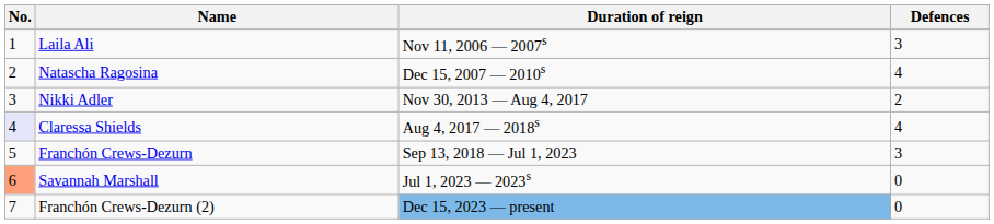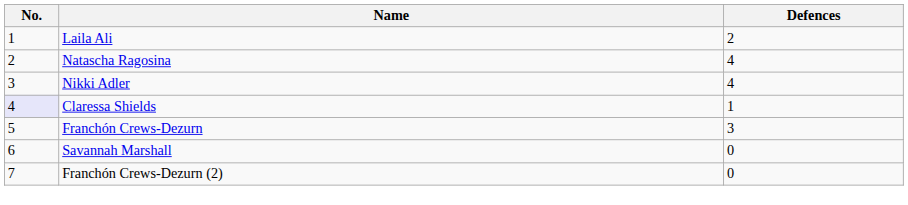- column: Duration of reign | Nov 11, 2006 — 2007s | Dec 15, 2007 — 2010s | Nov 30, 2013 — Aug 4, 2017 | Aug 4, 2017 — 2018s | Sep 13, 2018 — Jul 1, 2023 | Jul 1, 2023 — 2023s | Dec 15, 2023 — present
Laila Ali | Defences: 3 -> 2
Nikki Adler | Defences: 2 -> 4
Claressa Shields | Defences: 4 -> 1
Savannah Marshall | No.: lightsalmon background -> no background
